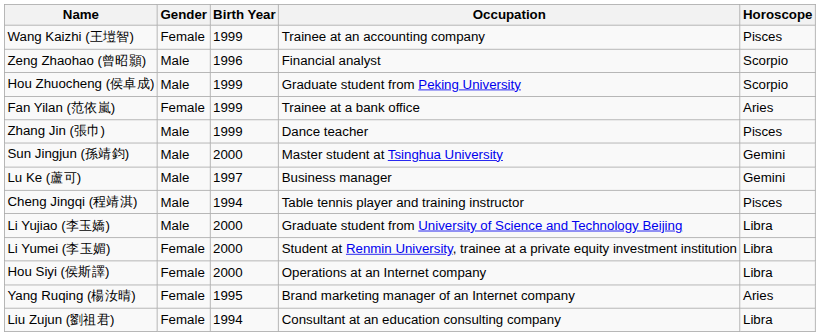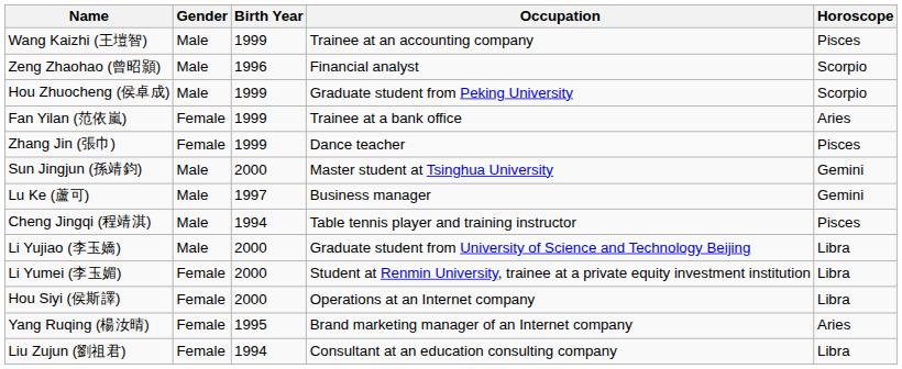Wang Kaizhi (王塏智) | Gender: Female -> Male
Zhang Jin (張巾) | Gender: Male -> Female
